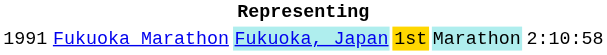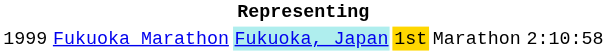Fukuoka Marathon | column 1: 1991 -> 1999
Fukuoka Marathon | column 5: paleturquoise background -> no background
